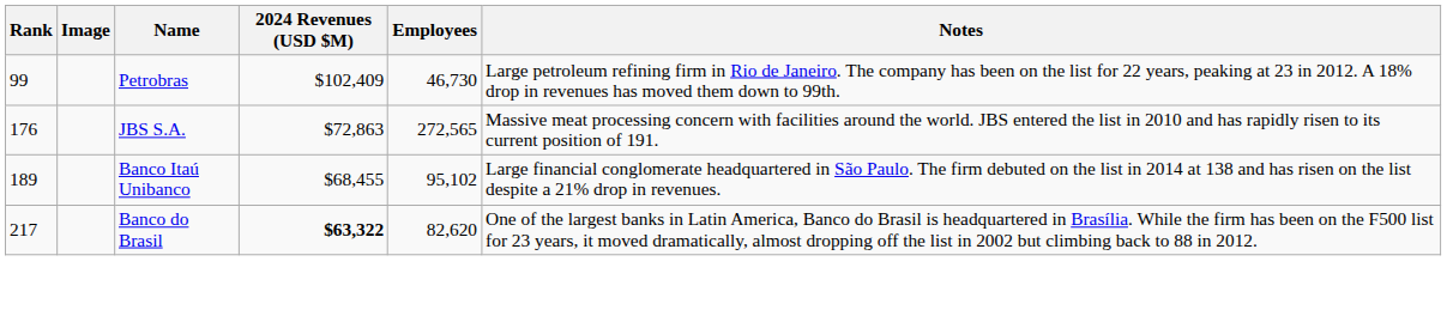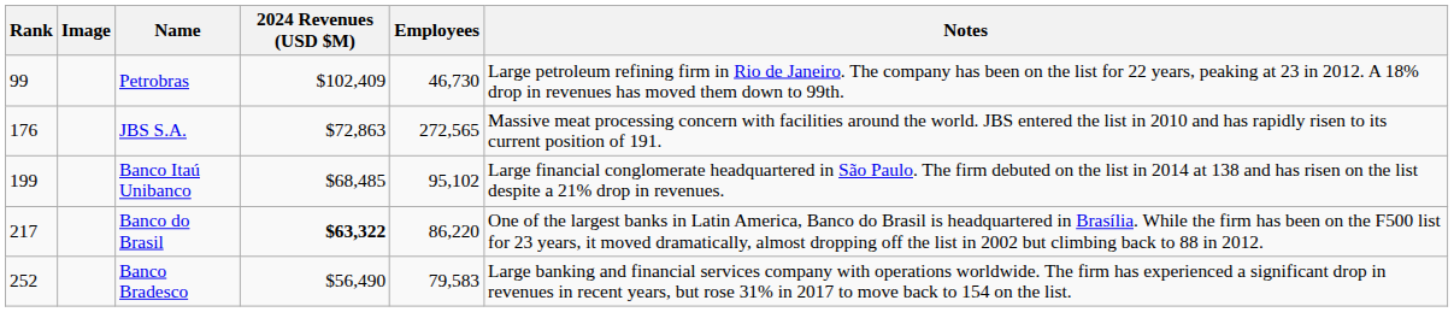Banco Itaú Unibanco | Rank: 189 -> 199
Banco Itaú Unibanco | 2024 Revenues (USD $M): $68,455 -> $68,485
Banco do Brasil | Employees: 82,620 -> 86,220
+ row: 252 | Banco Bradesco | $56,490 | 79,583 | Large banking and financial services company with operations worldwide. The firm has experienced a significant drop in revenues in recent years, but rose 31% in 2017 to move back to 154 on the list.
